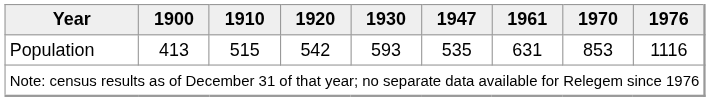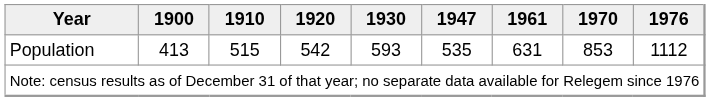Population | 1976: 1116 -> 1112
